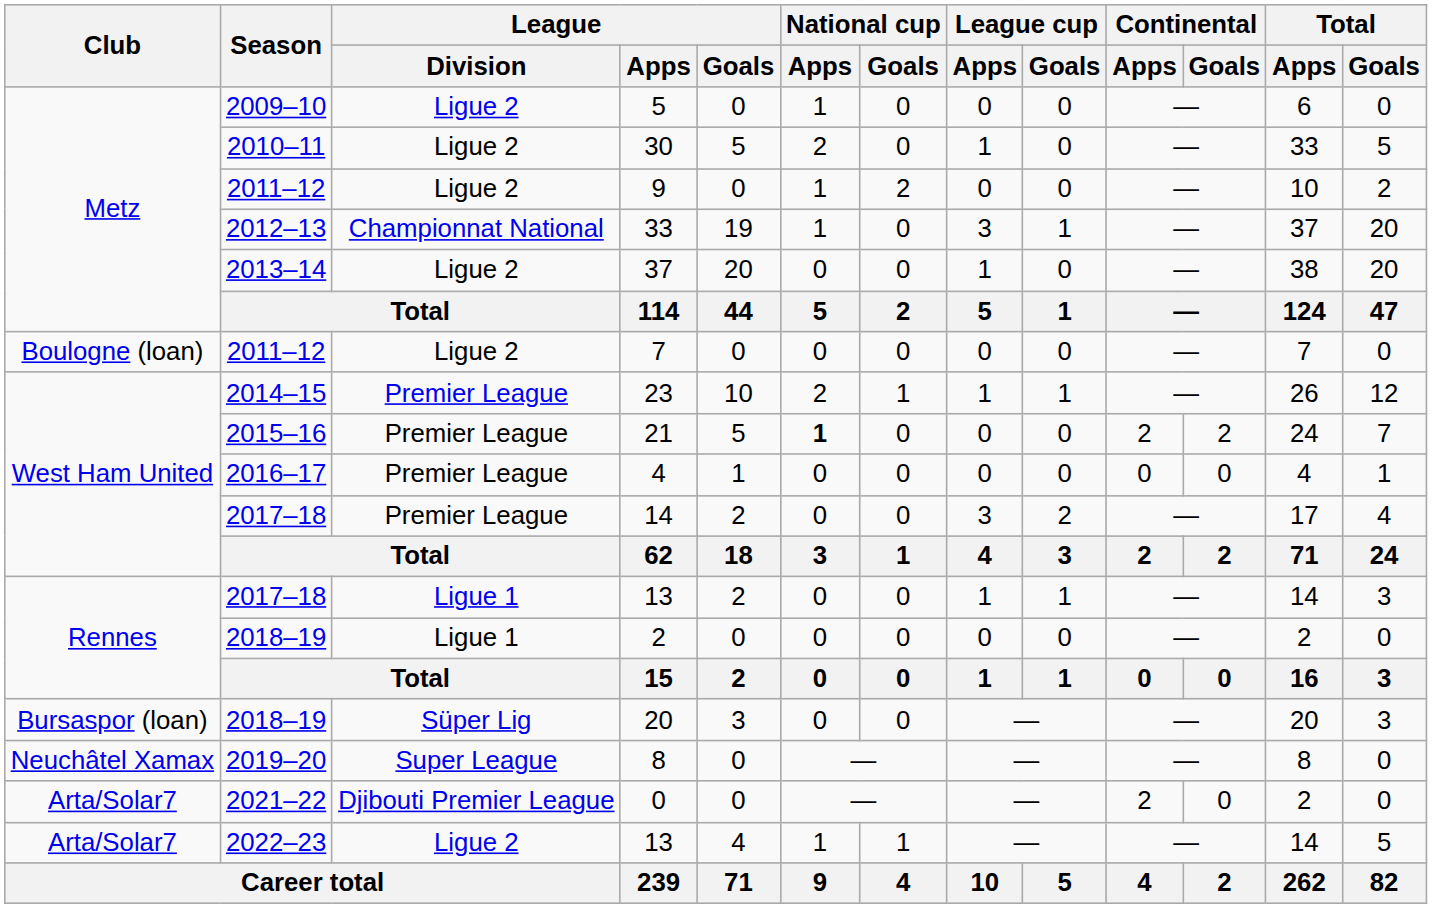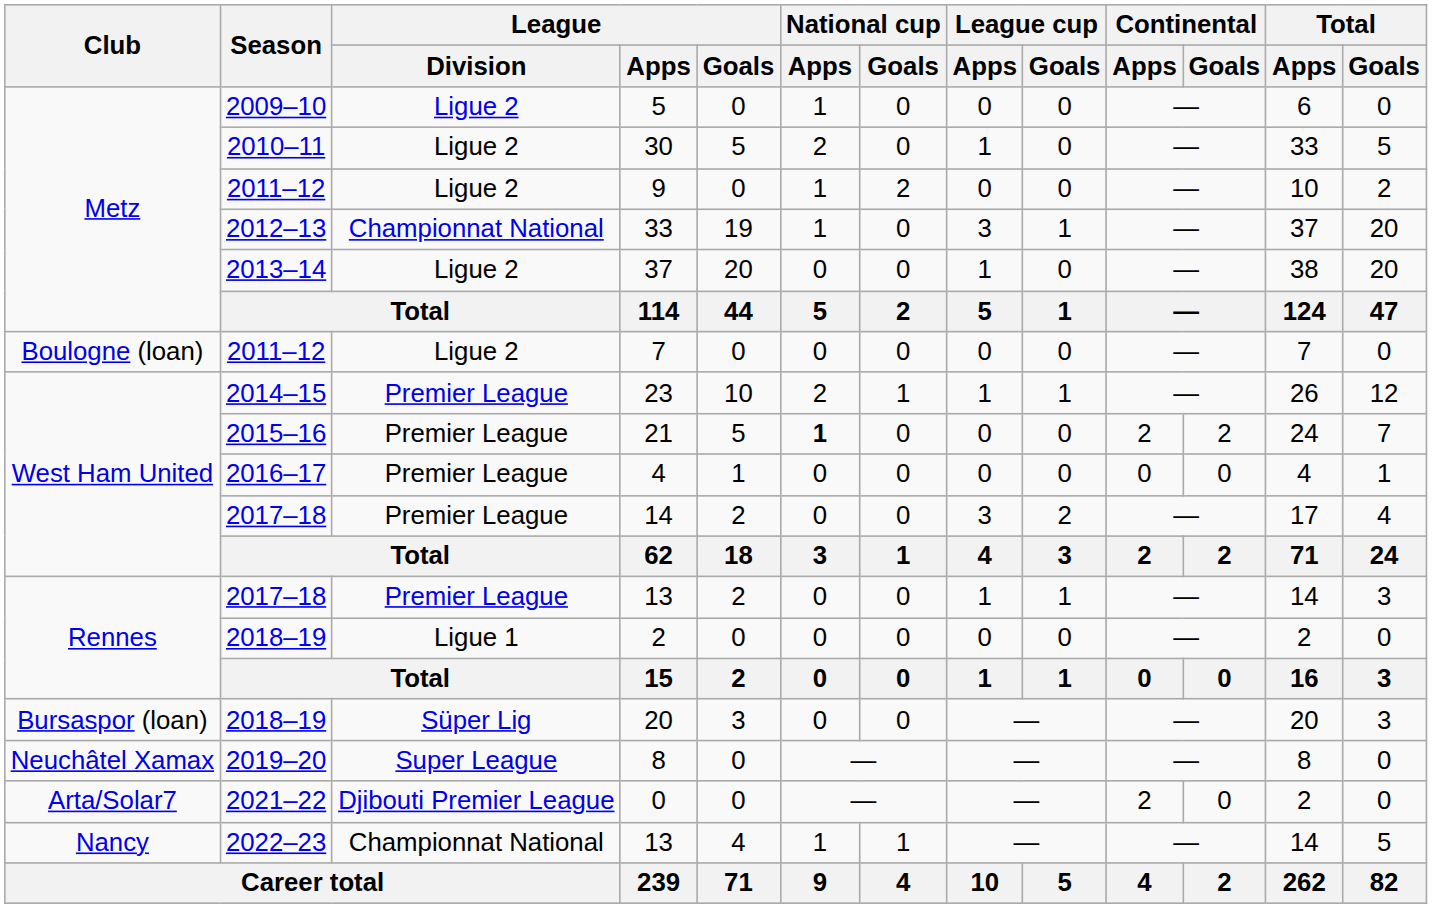2017–18 / 13 | League / Division: Ligue 1 -> Premier League
2022–23 / 13 | Club: Arta/Solar7 -> Nancy
2022–23 / 13 | League / Division: Ligue 2 -> Championnat National
